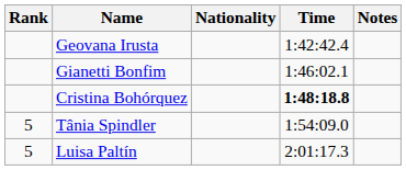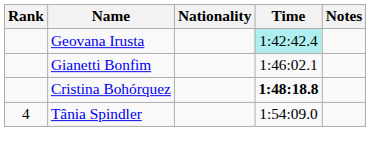Geovana Irusta | Time: no background -> paleturquoise background
Tânia Spindler | Rank: 5 -> 4
- row: 5 | Luisa Paltín | 2:01:17.3
